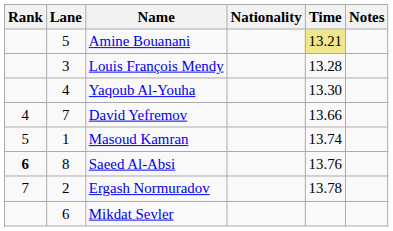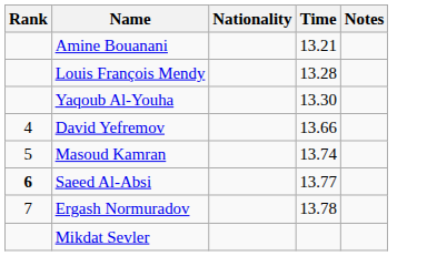- column: Lane | 5 | 3 | 4 | 7 | 1 | 8 | 2 | 6
Amine Bouanani | Time: khaki background -> no background
Saeed Al-Absi | Time: 13.76 -> 13.77
